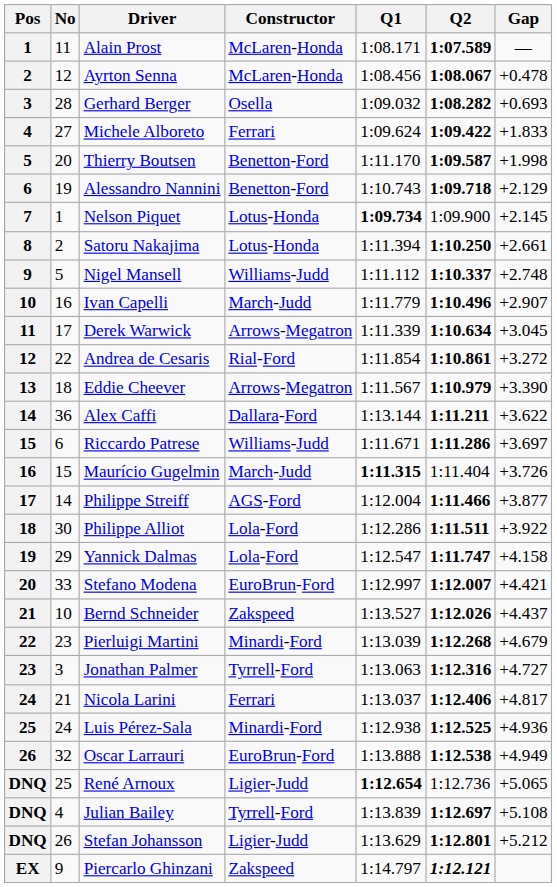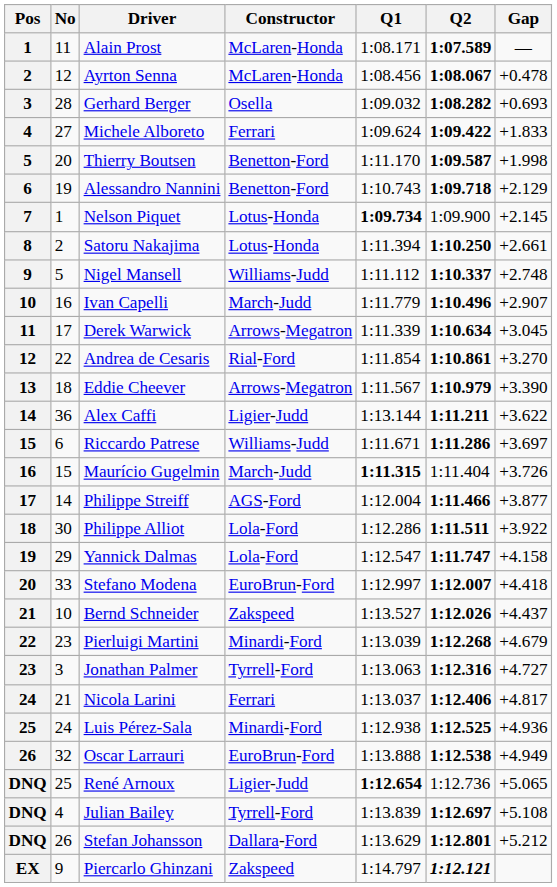Andrea de Cesaris | Gap: +3.272 -> +3.270
Alex Caffi | Constructor: Dallara-Ford -> Ligier-Judd
Stefano Modena | Gap: +4.421 -> +4.418
Stefan Johansson | Constructor: Ligier-Judd -> Dallara-Ford
